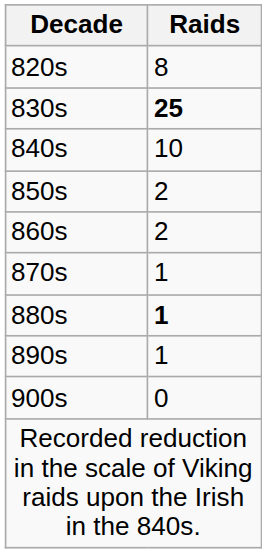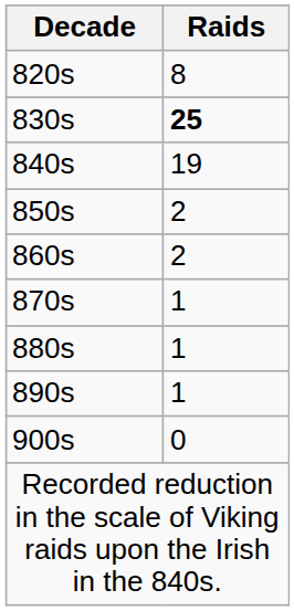840s | Raids: 10 -> 19
880s | Raids: bold -> normal
